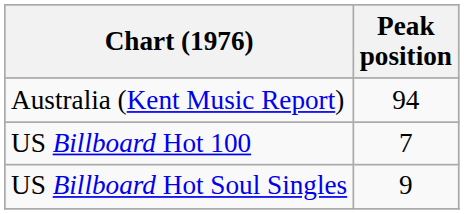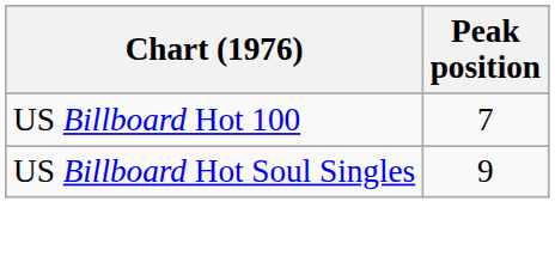- row: Australia (Kent Music Report) | 94
